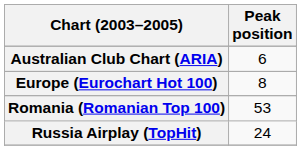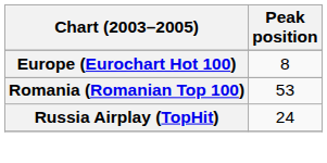- row: Australian Club Chart (ARIA) | 6
